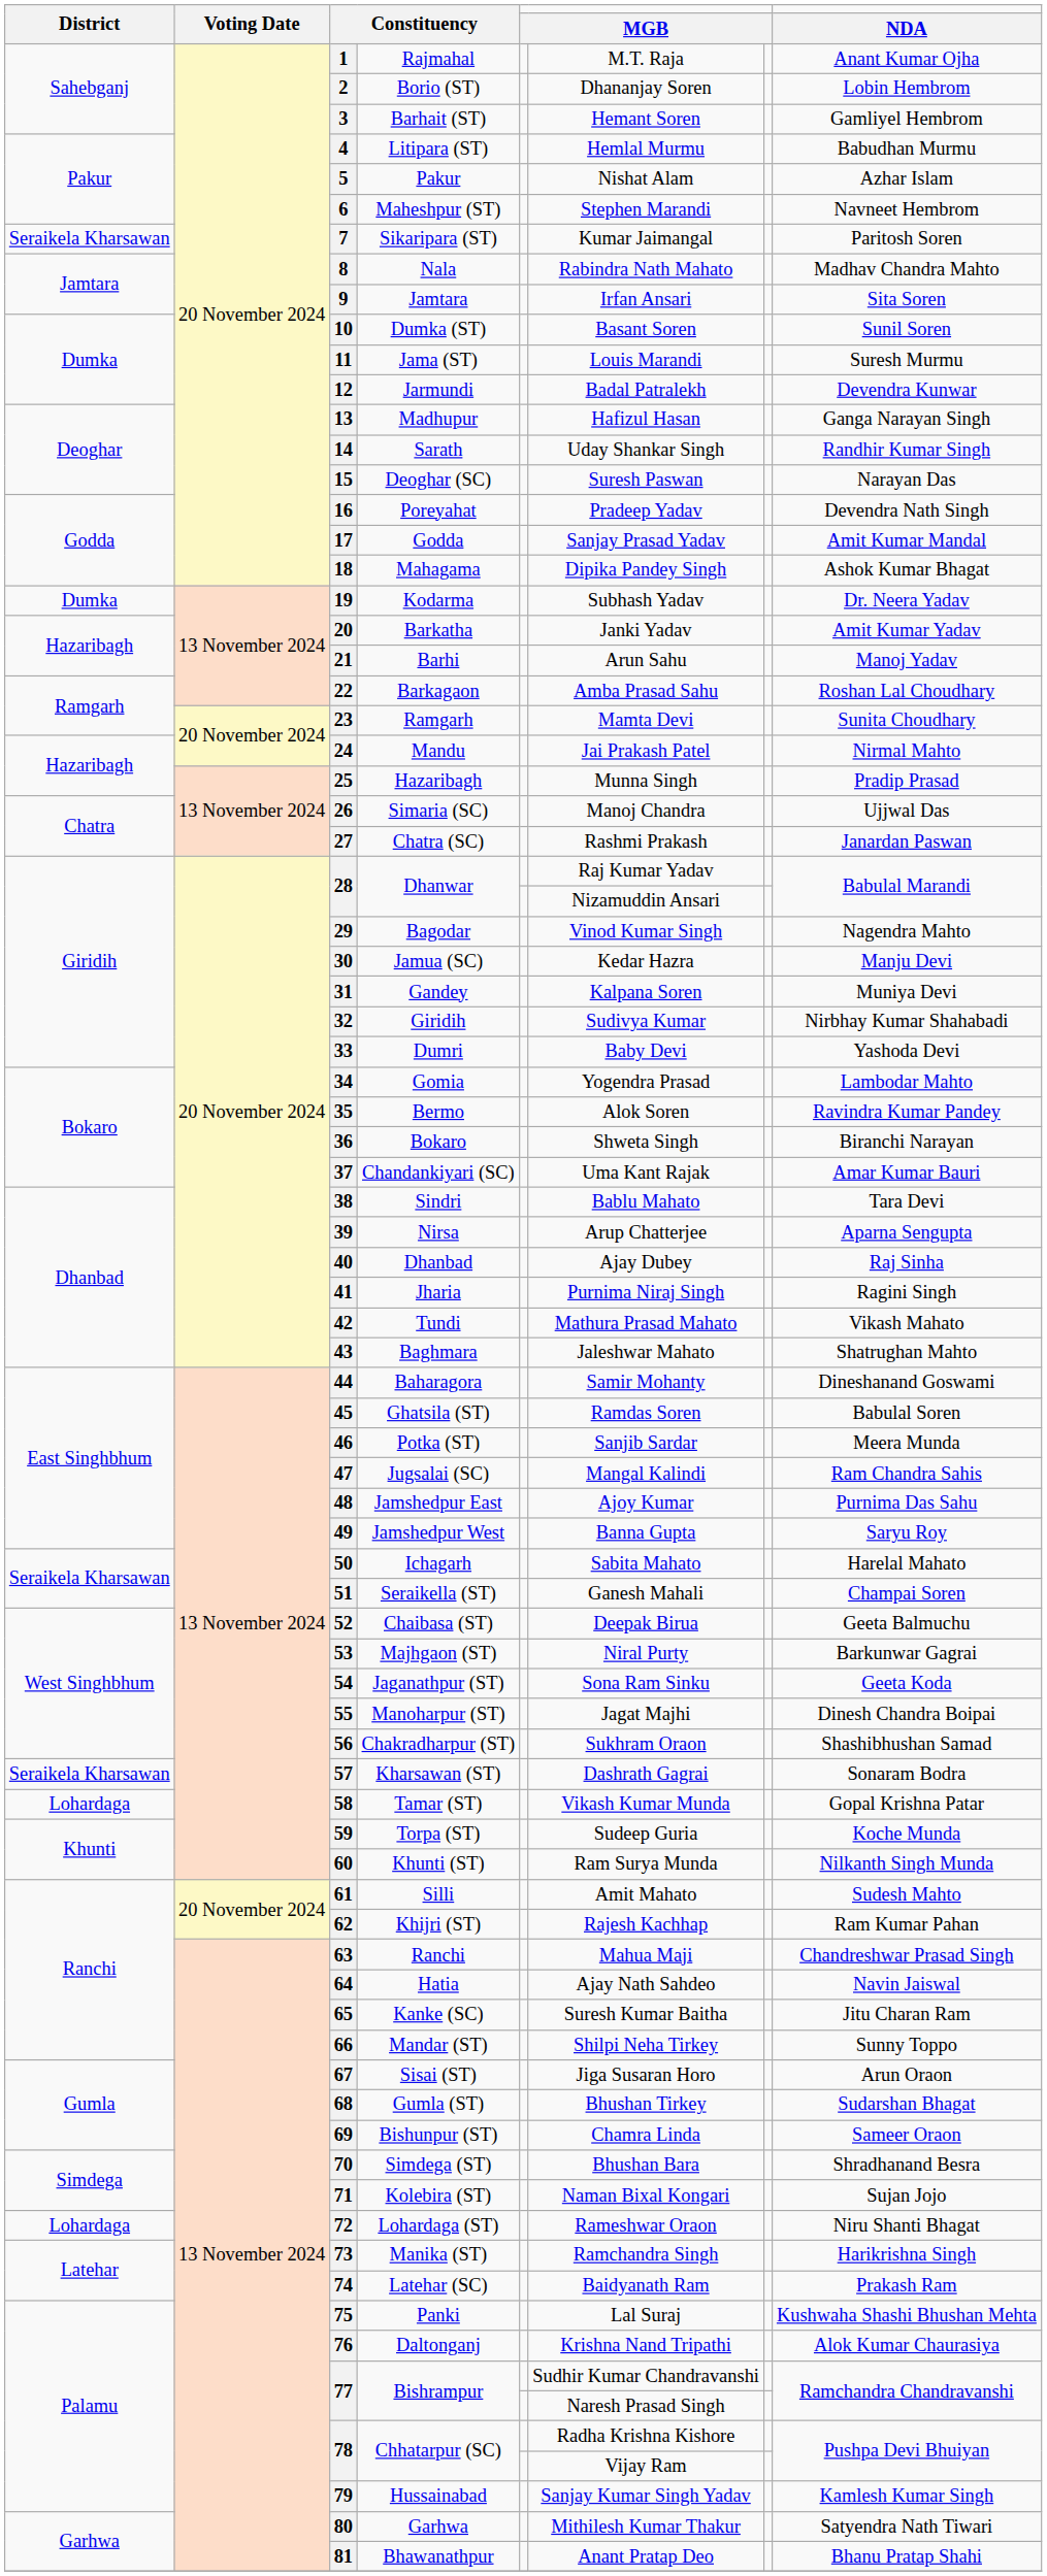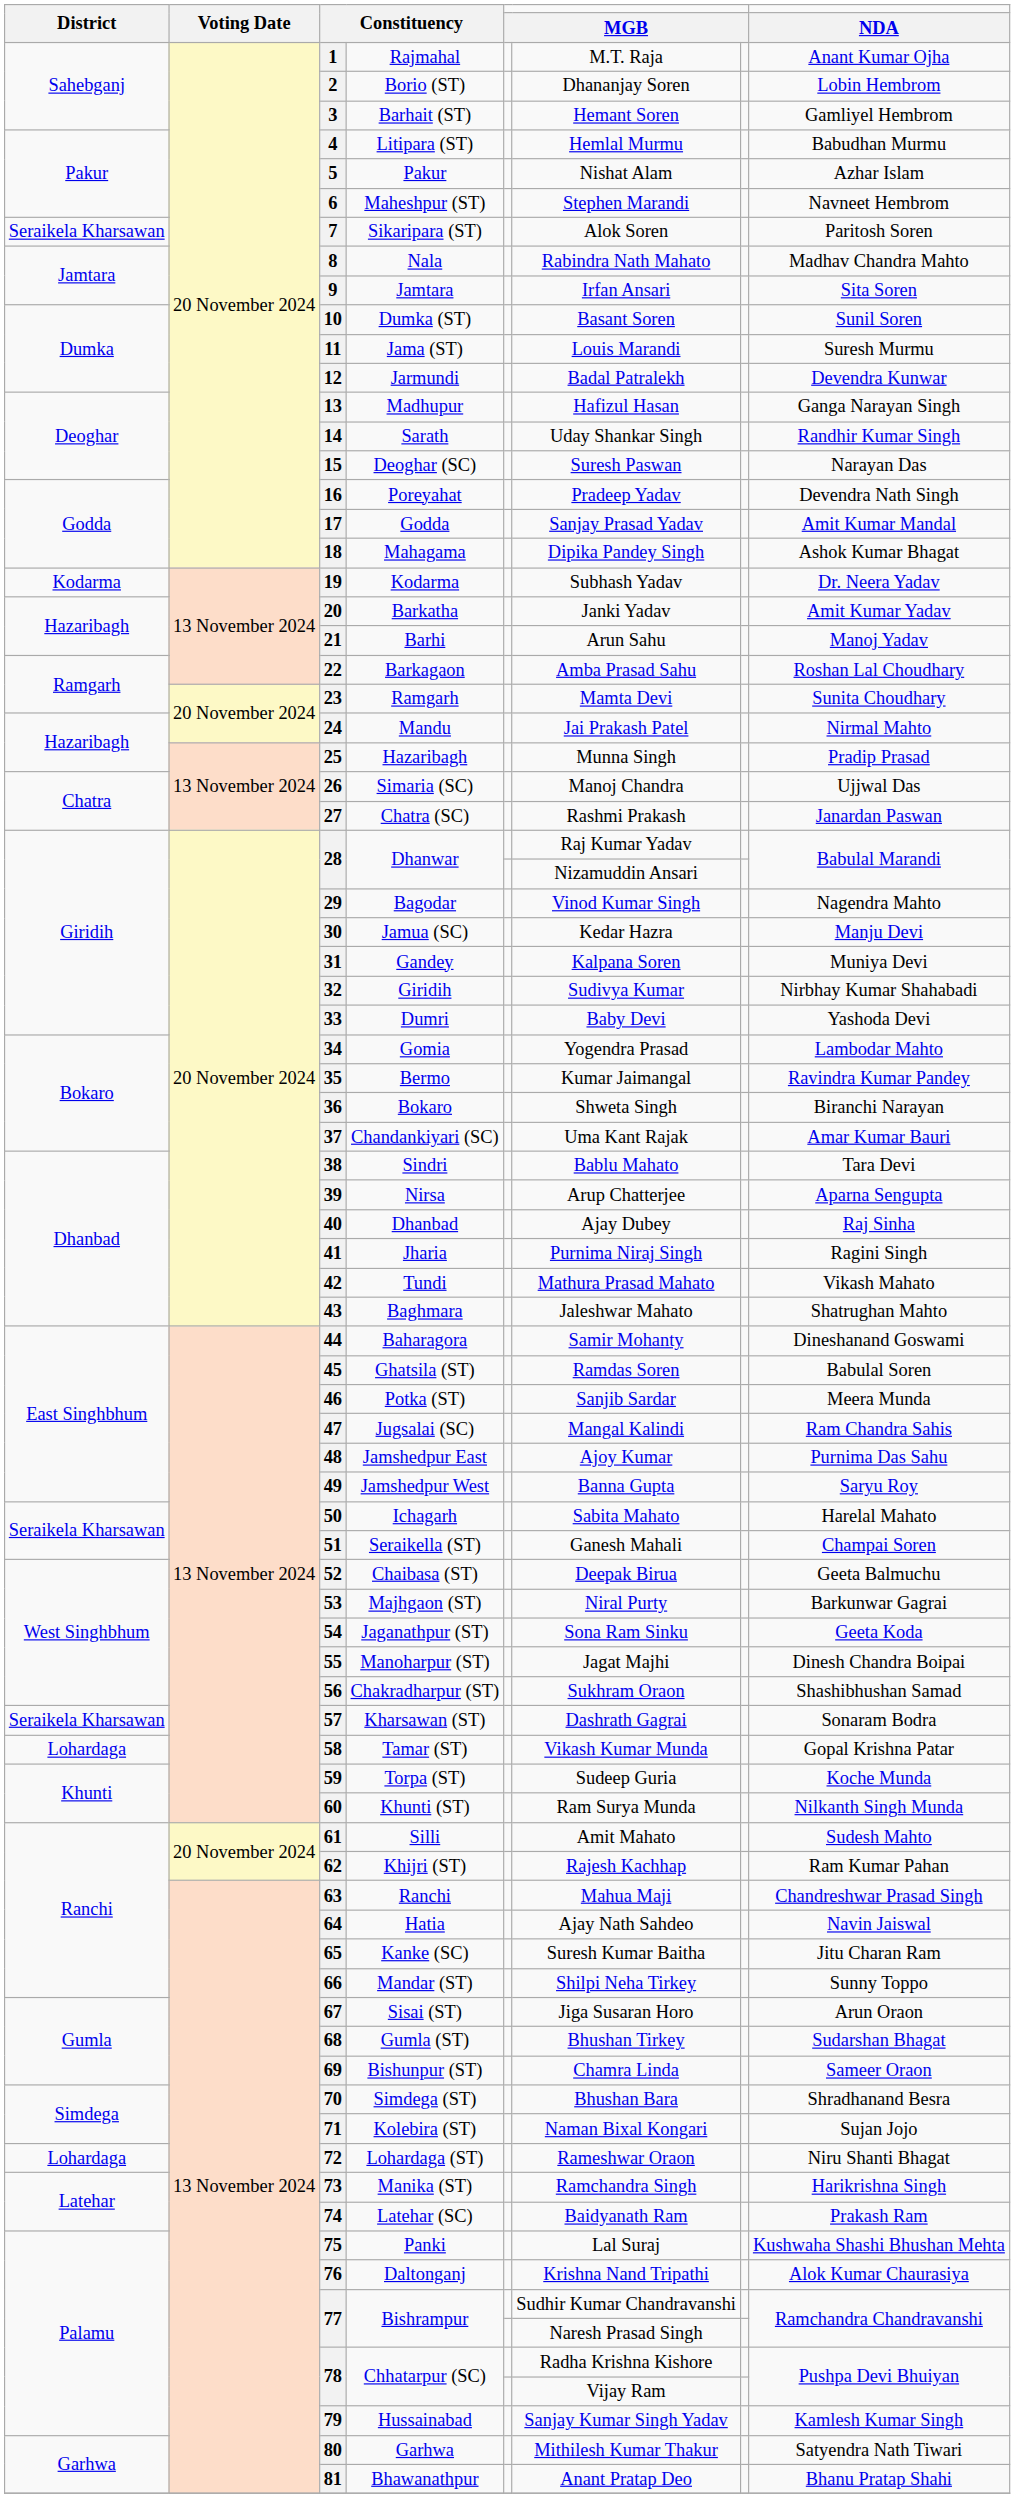7 | column 6: Kumar Jaimangal -> Alok Soren
19 | District: Dumka -> Kodarma
35 | column 6: Alok Soren -> Kumar Jaimangal
